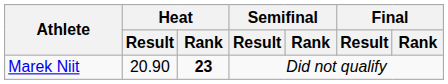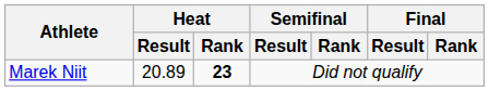Marek Niit | Heat / Result: 20.90 -> 20.89
